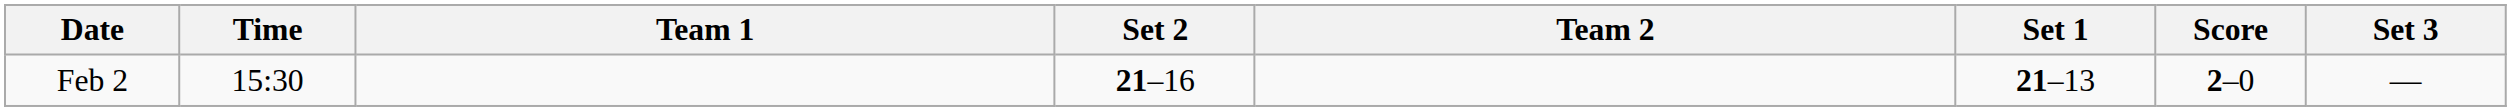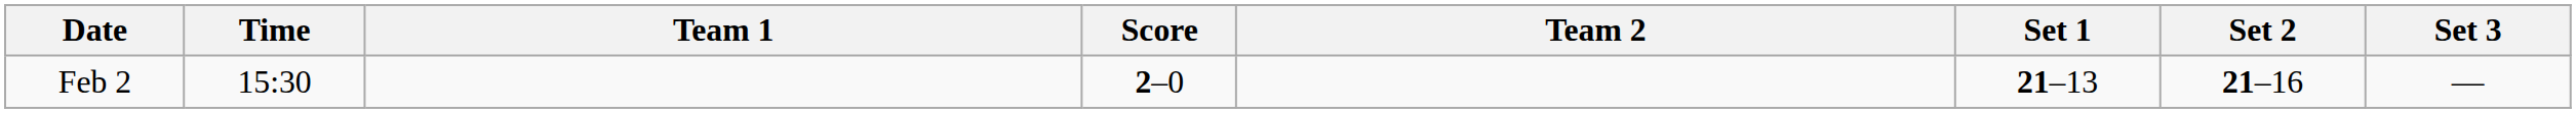columns swapped: Score <-> Set 2
